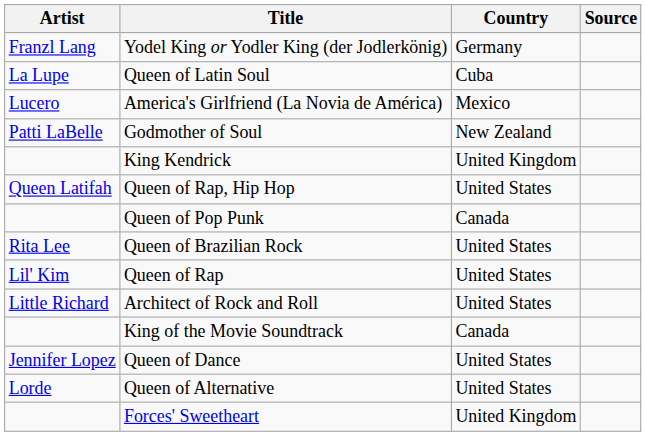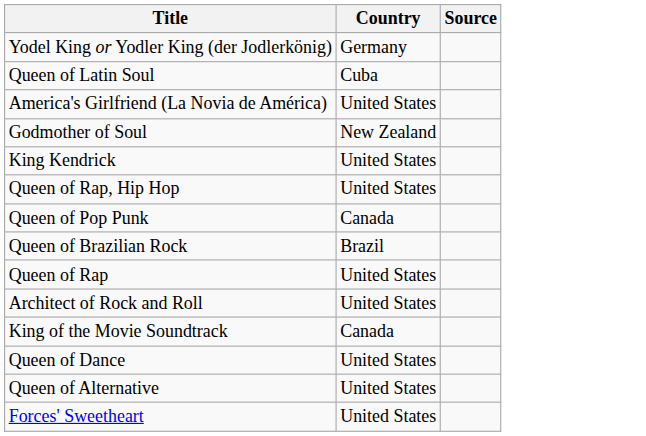- column: Artist | Franzl Lang | La Lupe | Lucero | Patti LaBelle | Queen Latifah | Rita Lee | Lil' Kim | Little Richard | Jennifer Lopez | Lorde
America's Girlfriend (La Novia de América) | Country: Mexico -> United States
King Kendrick | Country: United Kingdom -> United States
Queen of Brazilian Rock | Country: United States -> Brazil
Forces' Sweetheart | Country: United Kingdom -> United States
